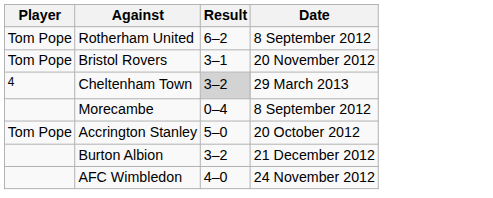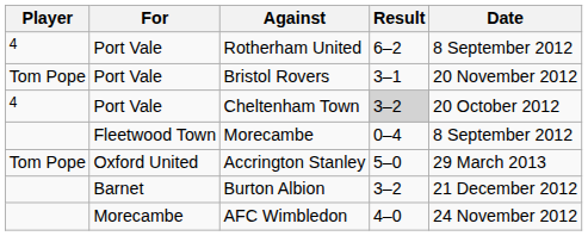+ column: For | Port Vale | Port Vale | Port Vale | Fleetwood Town | Oxford United | Barnet | Morecambe
Rotherham United | Player: Tom Pope -> 4
Cheltenham Town | Date: 29 March 2013 -> 20 October 2012
Accrington Stanley | Date: 20 October 2012 -> 29 March 2013
